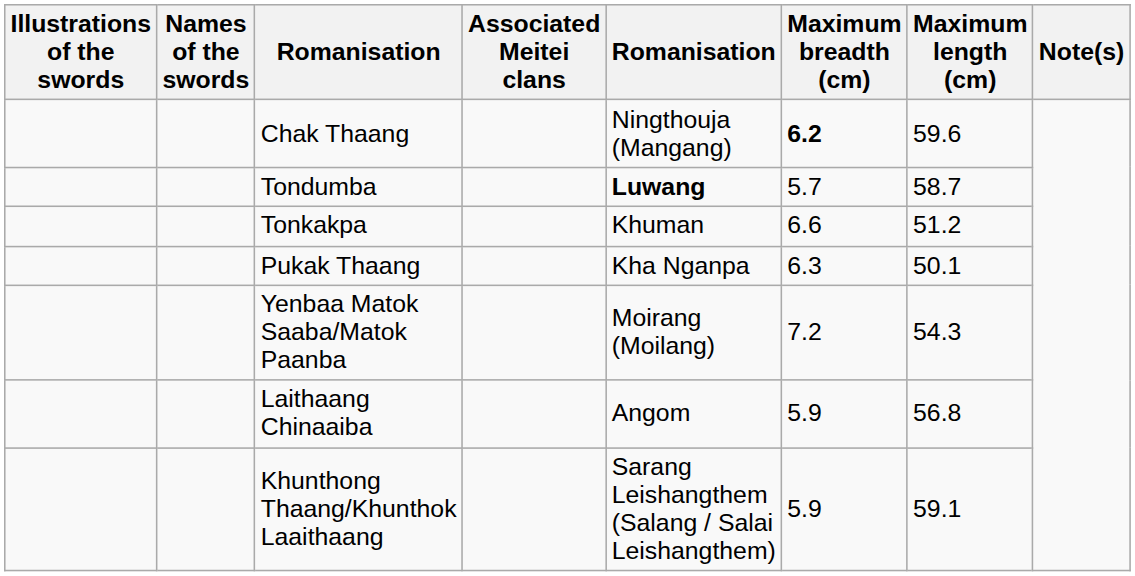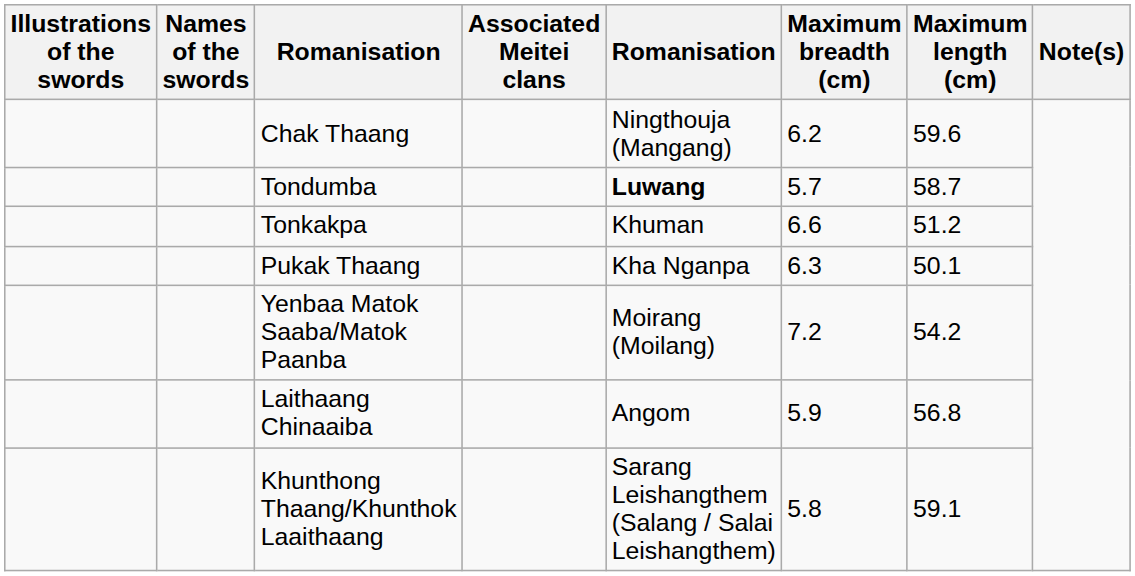Chak Thaang | Maximum breadth (cm): bold -> normal
Yenbaa Matok Saaba/Matok Paanba | Maximum length (cm): 54.3 -> 54.2
Khunthong Thaang/Khunthok Laaithaang | Maximum breadth (cm): 5.9 -> 5.8
